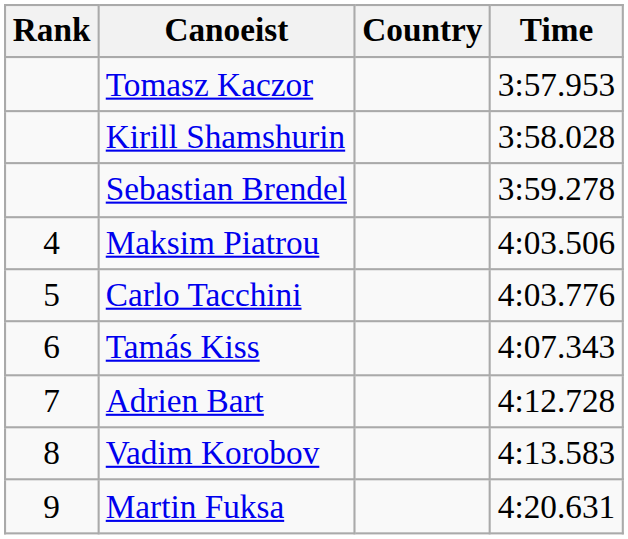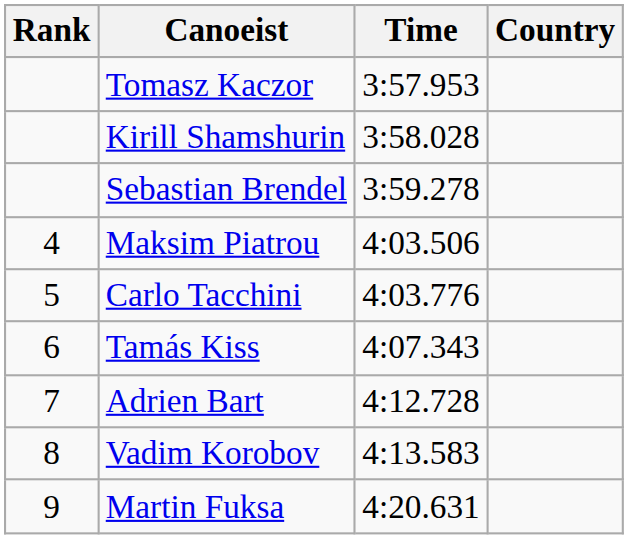columns swapped: Country <-> Time
